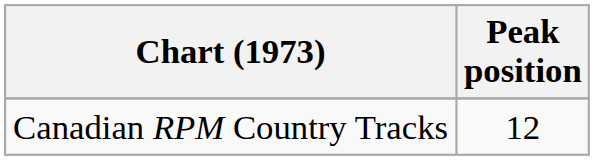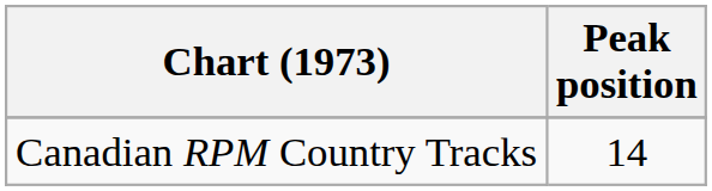Canadian RPM Country Tracks | Peak position: 12 -> 14
